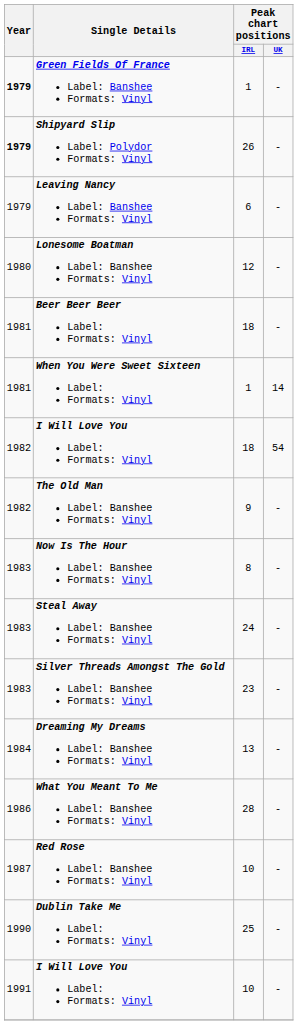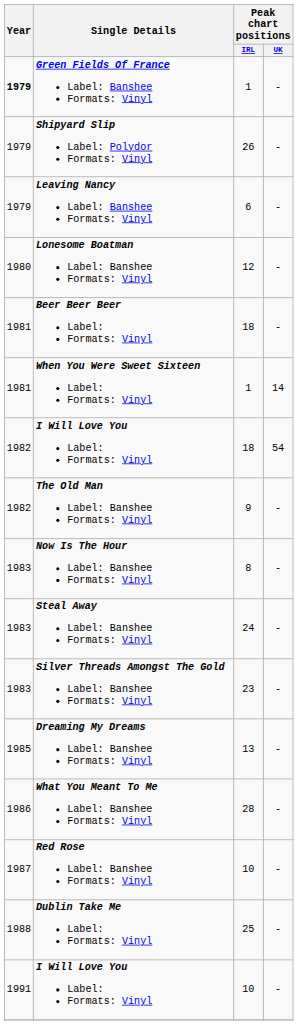Shipyard Slip Label: Polydor Formats: Vinyl | Year: bold -> normal
Dreaming My Dreams Label: Banshee Formats: Vinyl | Year: 1984 -> 1985
Dublin Take Me Label: Formats: Vinyl | Year: 1990 -> 1988
